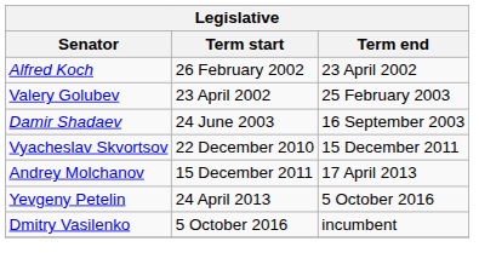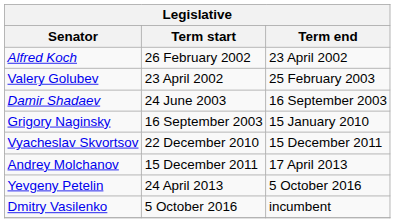+ row: Grigory Naginsky | 16 September 2003 | 15 January 2010
